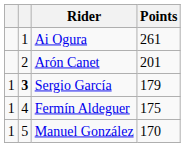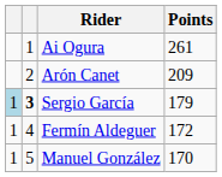Arón Canet | Points: 201 -> 209
Sergio García | column 1: no background -> lightblue background
Fermín Aldeguer | Points: 175 -> 172
